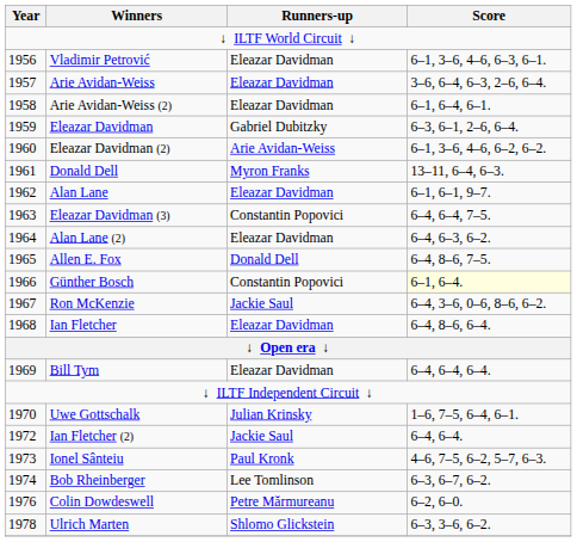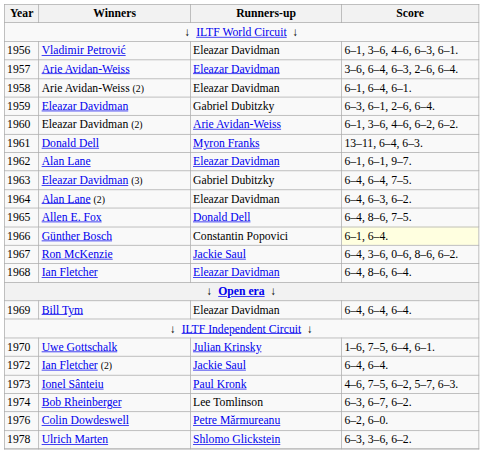Eleazar Davidman (3) | Runners-up: Constantin Popovici -> Gabriel Dubitzky
